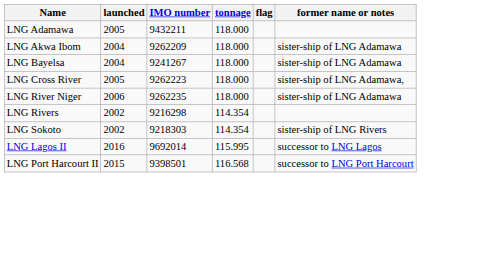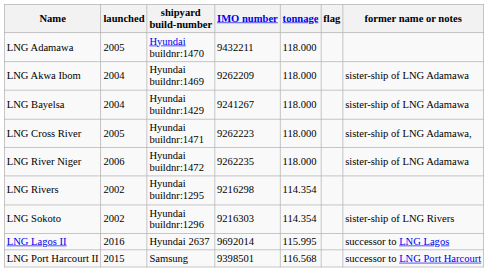+ column: shipyard build-number | Hyundai buildnr:1470 | Hyundai buildnr:1469 | Hyundai buildnr:1429 | Hyundai buildnr:1471 | Hyundai buildnr:1472 | Hyundai buildnr:1295 | Hyundai buildnr:1296 | Hyundai 2637 | Samsung
LNG Sokoto | IMO number: 9218303 -> 9216303
